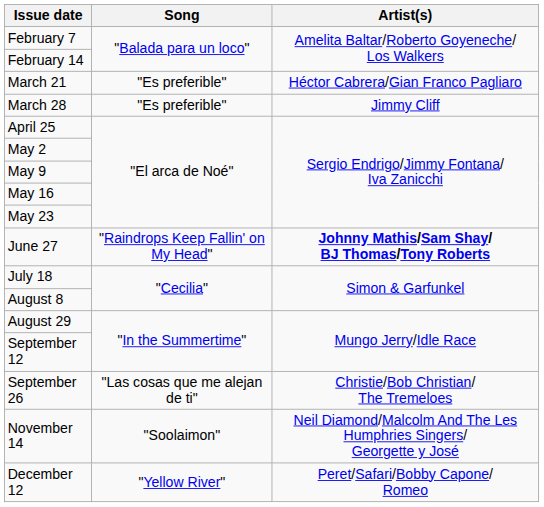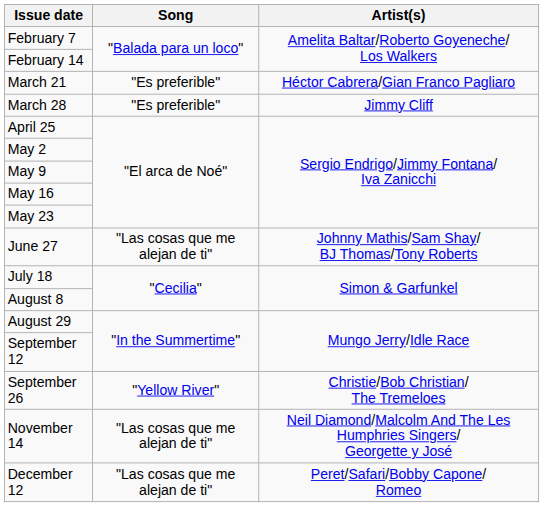June 27 | Song: "Raindrops Keep Fallin' on My Head" -> "Las cosas que me alejan de ti"
June 27 | Artist(s): bold -> normal
September 26 | Song: "Las cosas que me alejan de ti" -> "Yellow River"
November 14 | Song: "Soolaimon" -> "Las cosas que me alejan de ti"
December 12 | Song: "Yellow River" -> "Las cosas que me alejan de ti"
